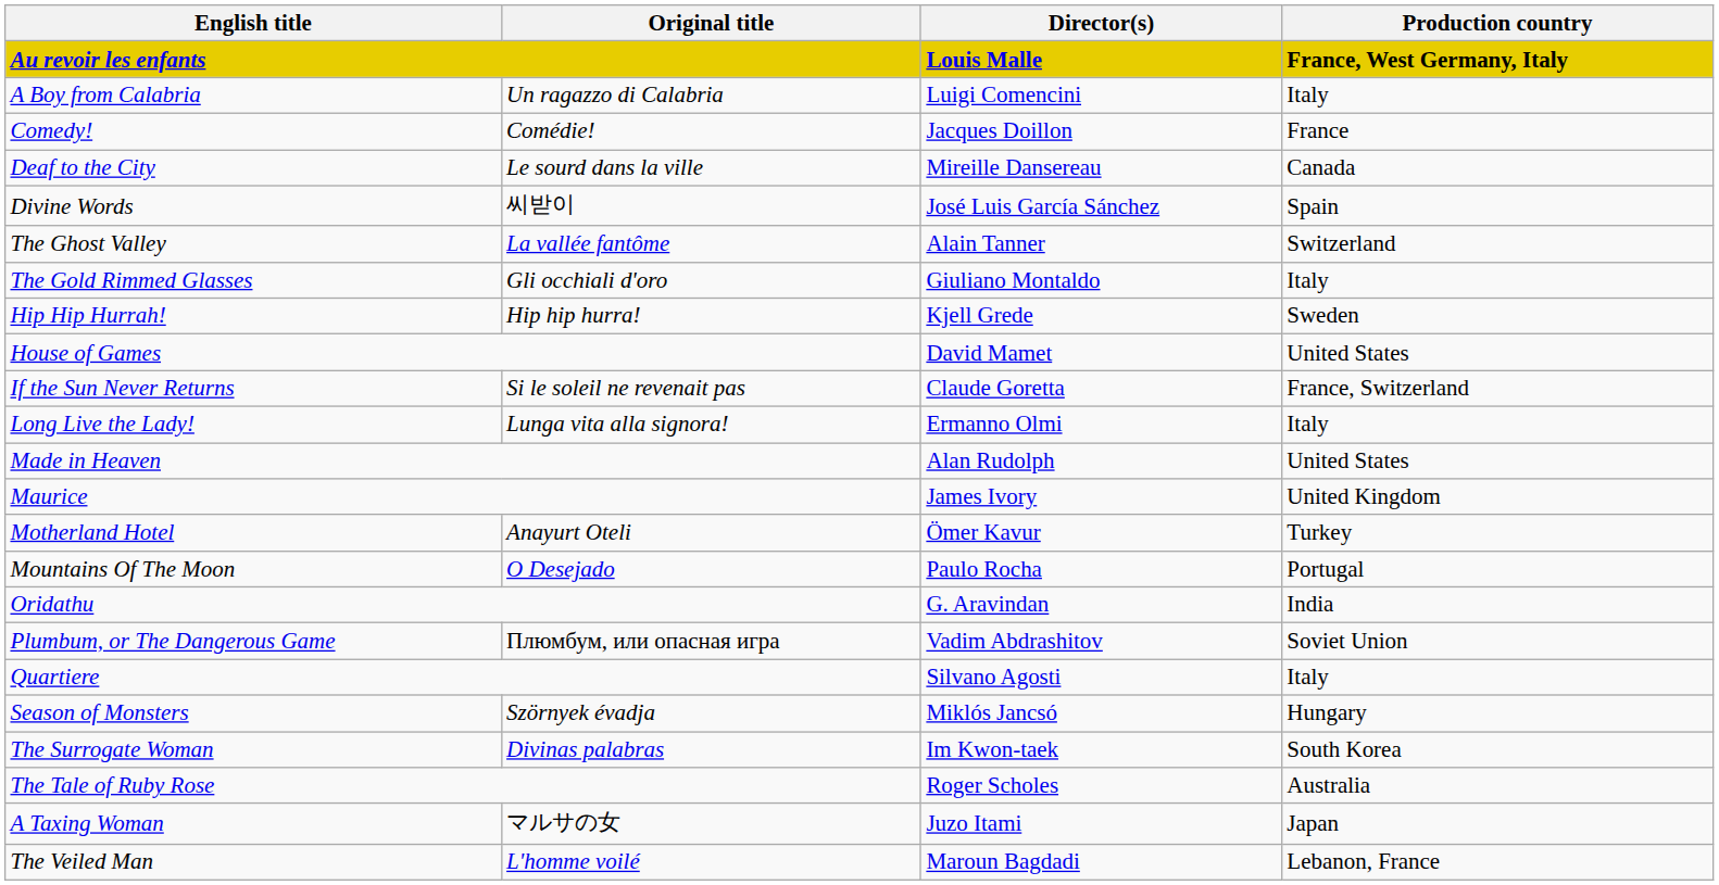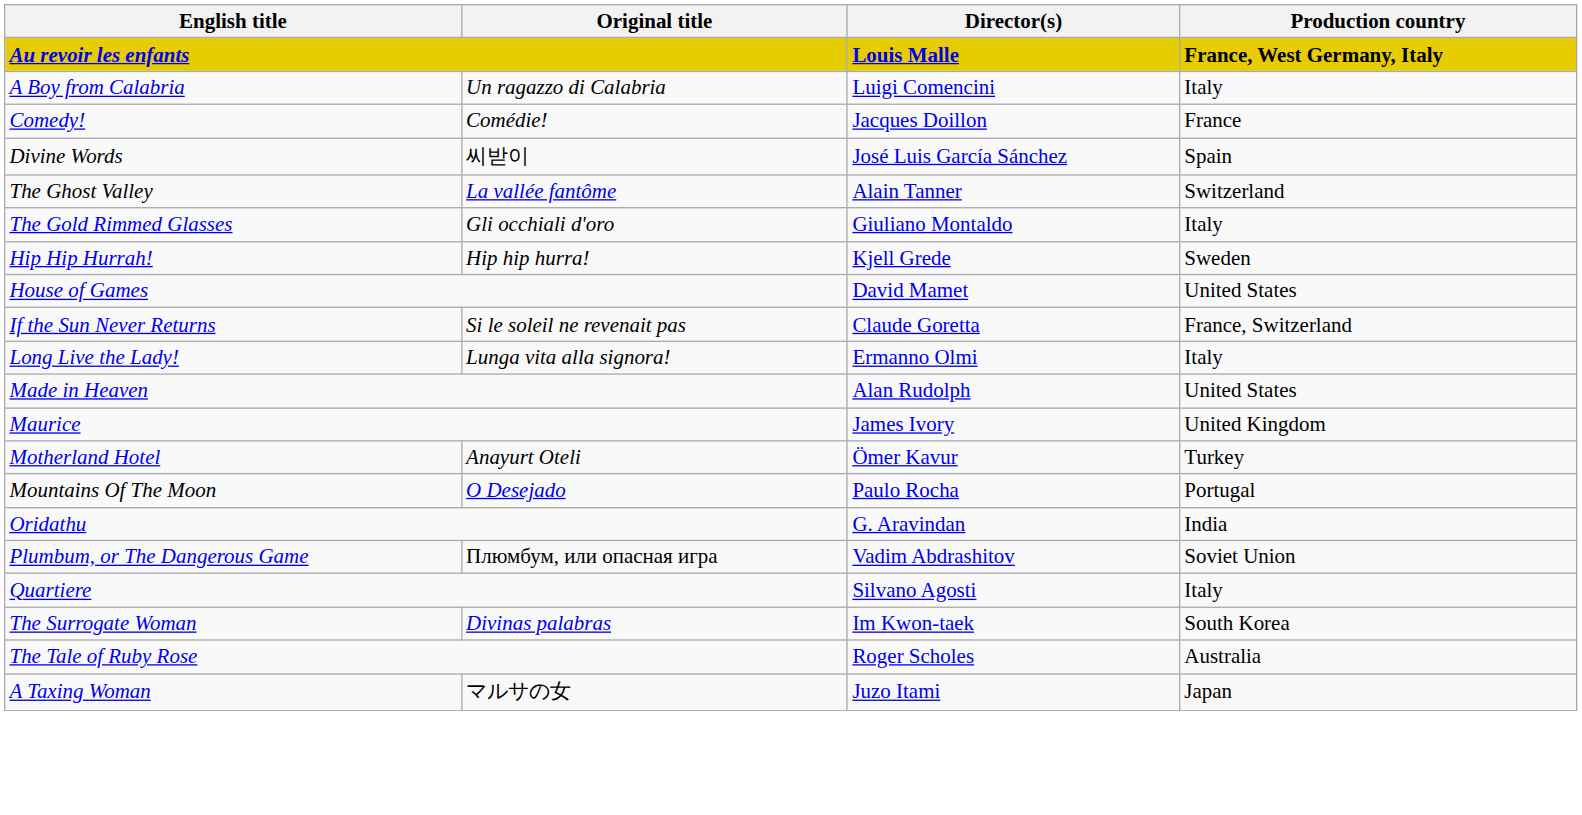- row: Deaf to the City | Le sourd dans la ville | Mireille Dansereau | Canada
- row: Season of Monsters | Szörnyek évadja | Miklós Jancsó | Hungary
- row: The Veiled Man | L'homme voilé | Maroun Bagdadi | Lebanon, France
